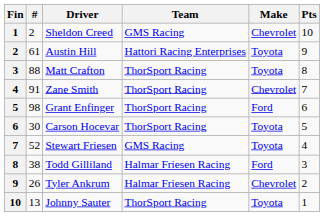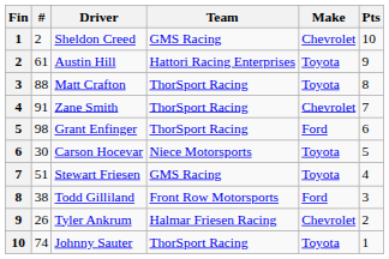Carson Hocevar | Team: ThorSport Racing -> Niece Motorsports
Stewart Friesen | #: 52 -> 51
Todd Gilliland | Team: Halmar Friesen Racing -> Front Row Motorsports
Johnny Sauter | #: 13 -> 74
